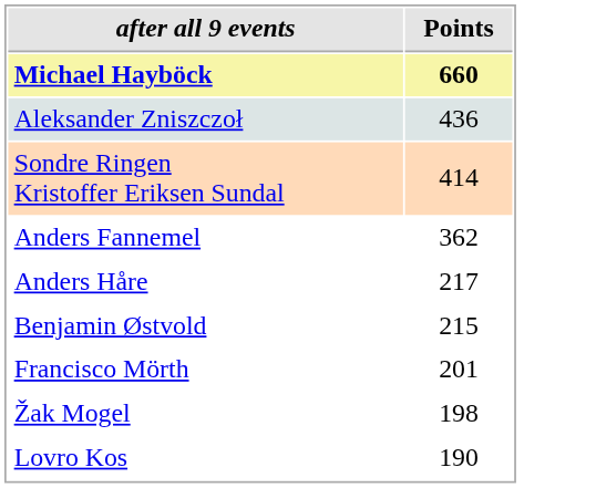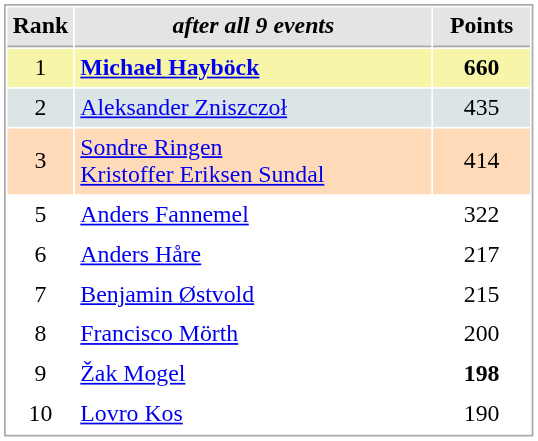+ column: Rank | 1 | 2 | 3 | 5 | 6 | 7 | 8 | 9 | 10
Aleksander Zniszczoł | Points: 436 -> 435
Anders Fannemel | Points: 362 -> 322
Francisco Mörth | Points: 201 -> 200
Žak Mogel | Points: normal -> bold
